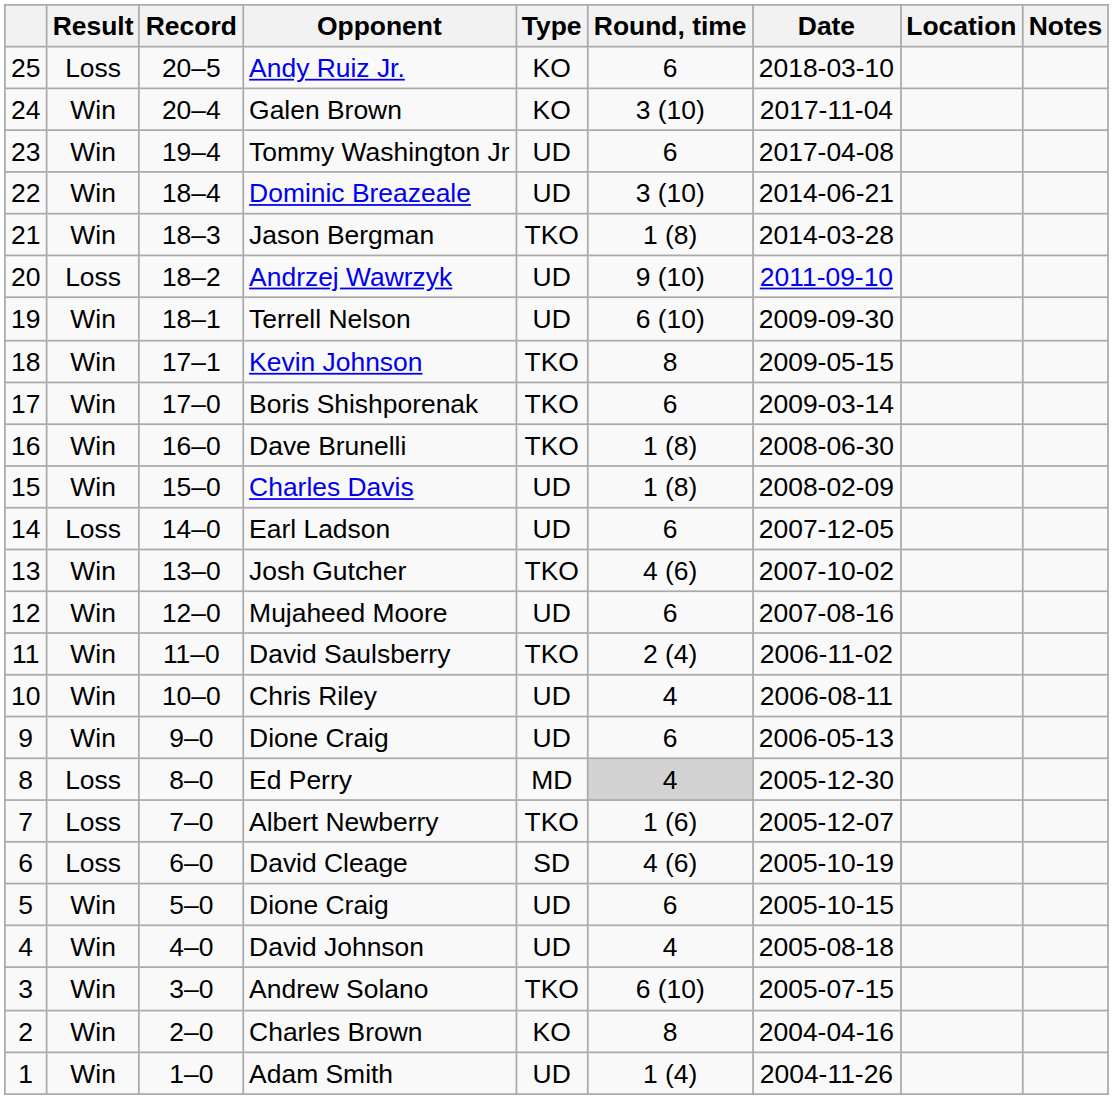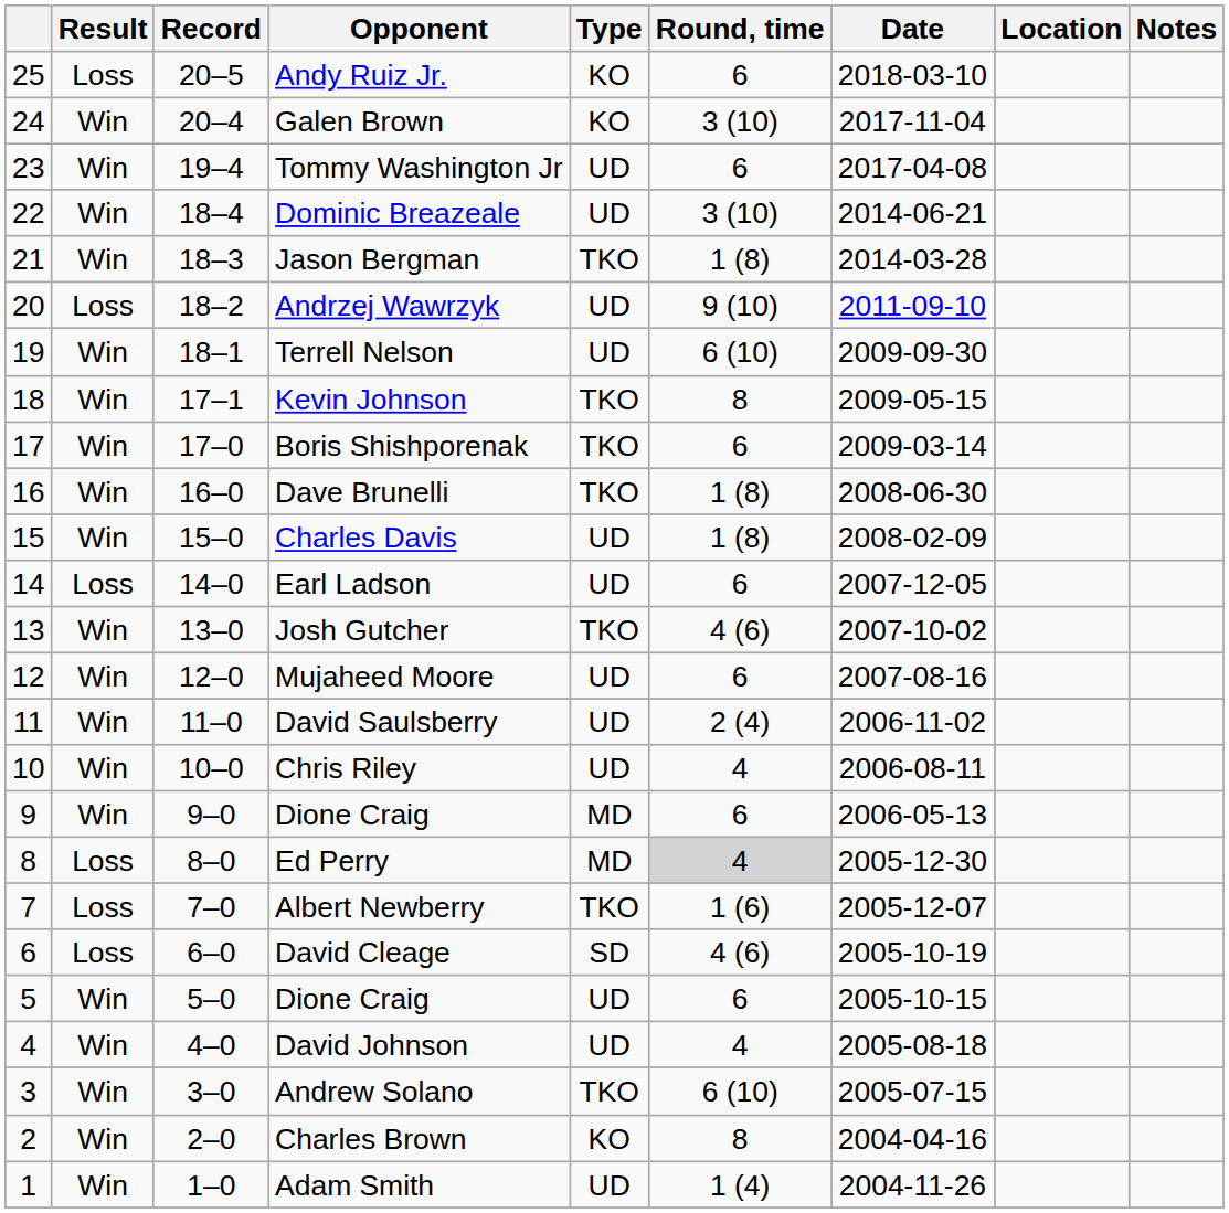David Saulsberry | Type: TKO -> UD
9 / Dione Craig | Type: UD -> MD
